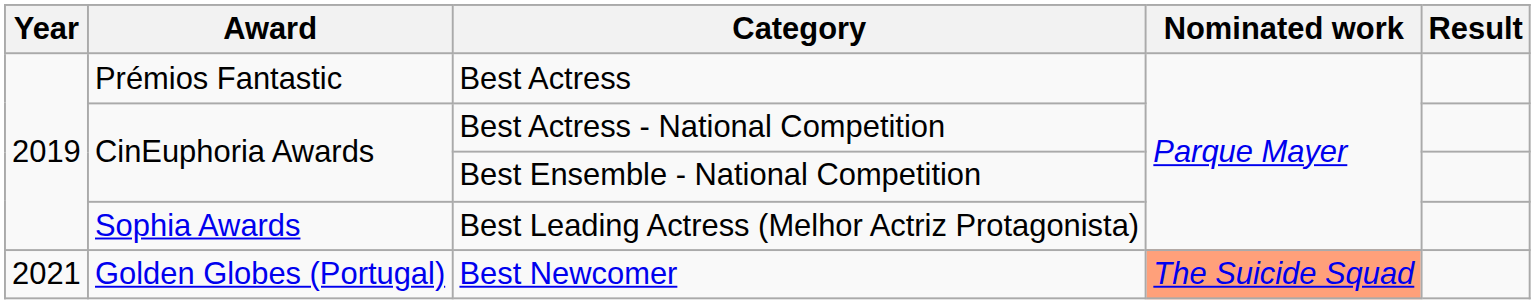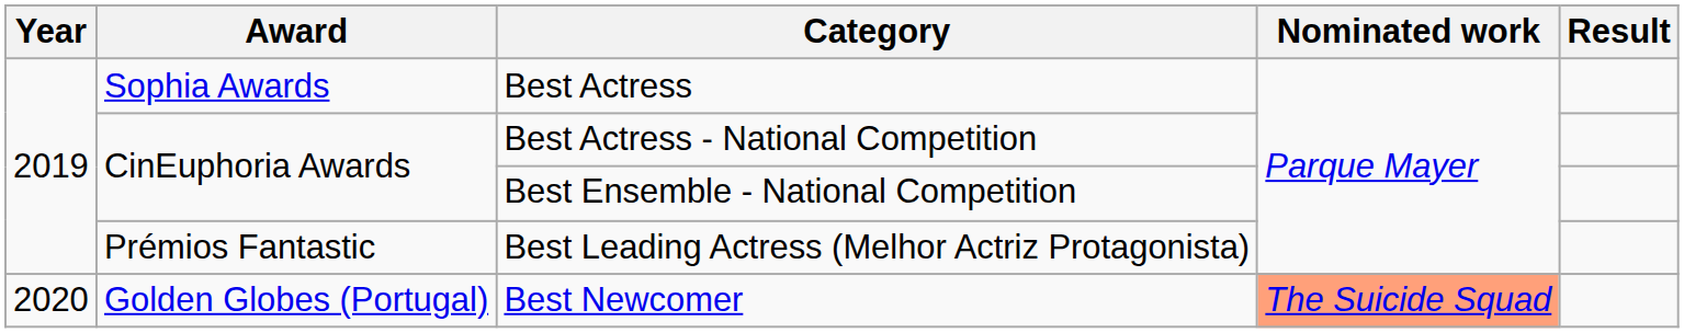Best Actress | Award: Prémios Fantastic -> Sophia Awards
Best Leading Actress (Melhor Actriz Protagonista) | Award: Sophia Awards -> Prémios Fantastic
Best Newcomer | Year: 2021 -> 2020
